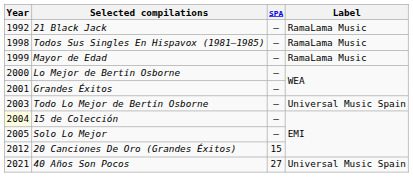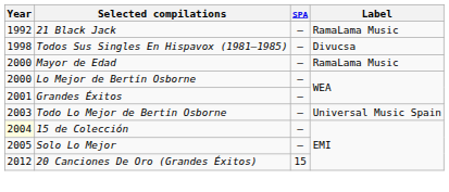Todos Sus Singles En Hispavox (1981–1985) | Label: RamaLama Music -> Divucsa
Mayor de Edad | Year: 1999 -> 2000
- row: 2021 | 40 Años Son Pocos | 27 | Universal Music Spain
